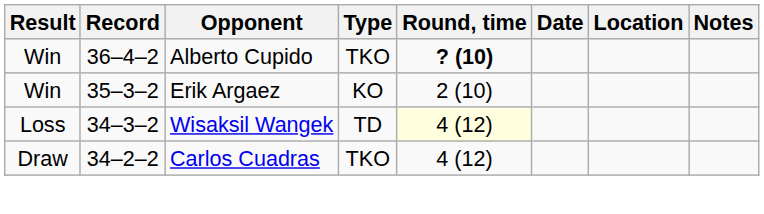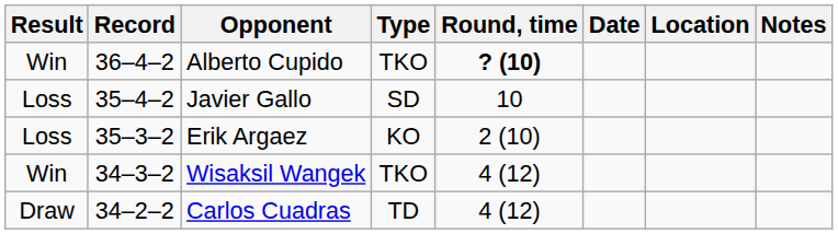+ row: Loss | 35–4–2 | Javier Gallo | SD | 10
Erik Argaez | Result: Win -> Loss
Wisaksil Wangek | Result: Loss -> Win
Wisaksil Wangek | Type: TD -> TKO
Wisaksil Wangek | Round, time: lightyellow background -> no background
Carlos Cuadras | Type: TKO -> TD
